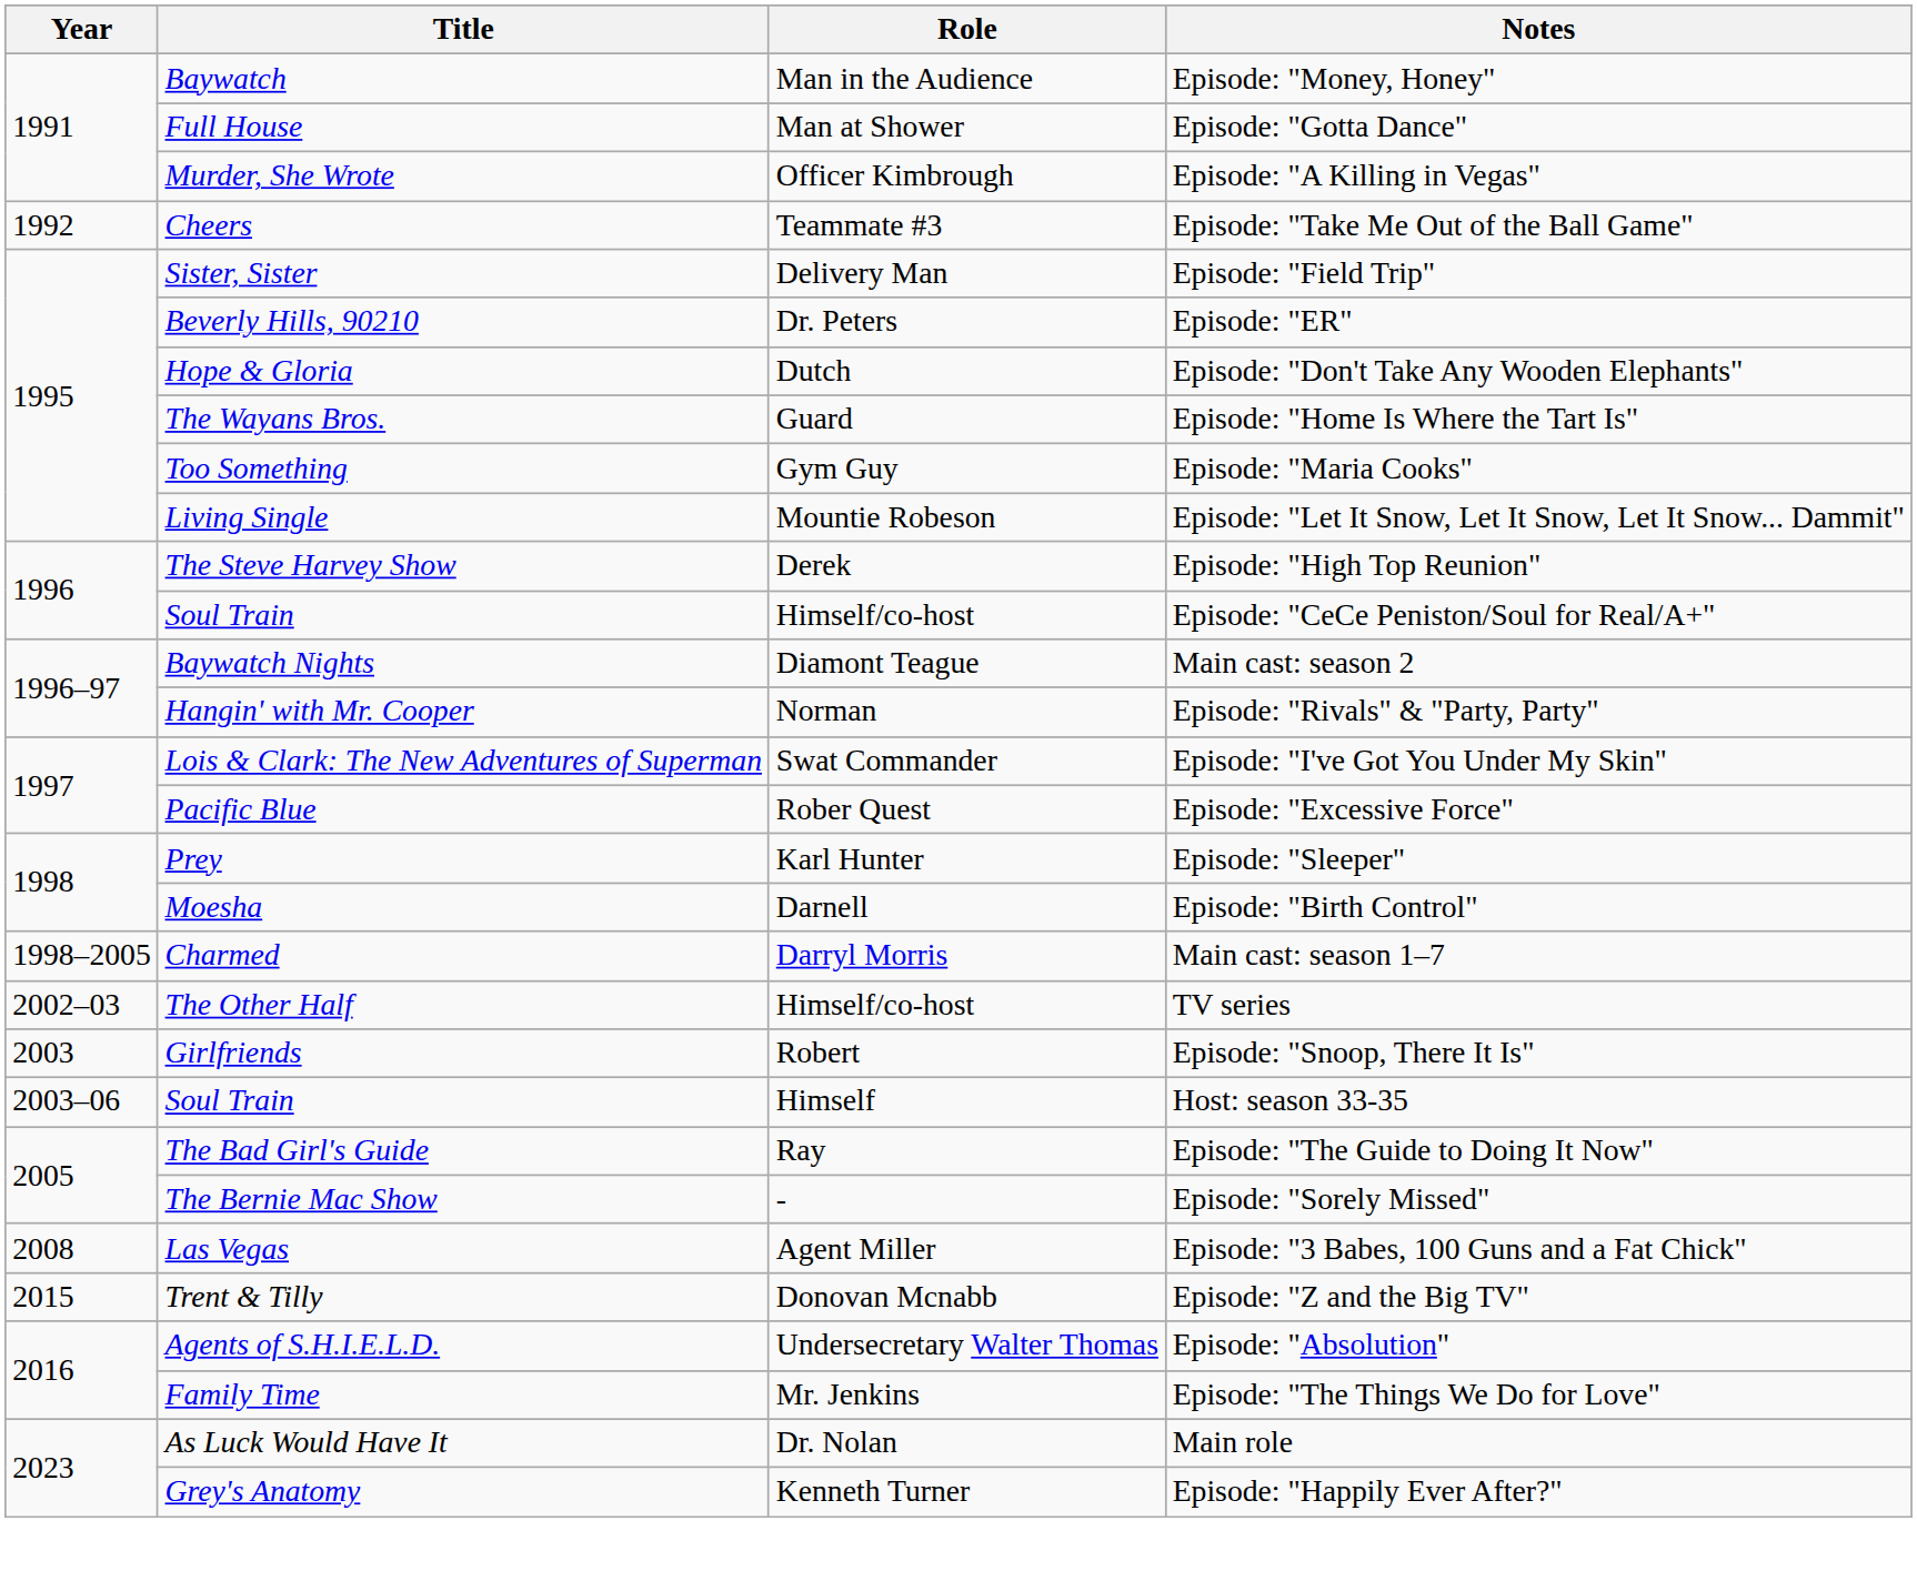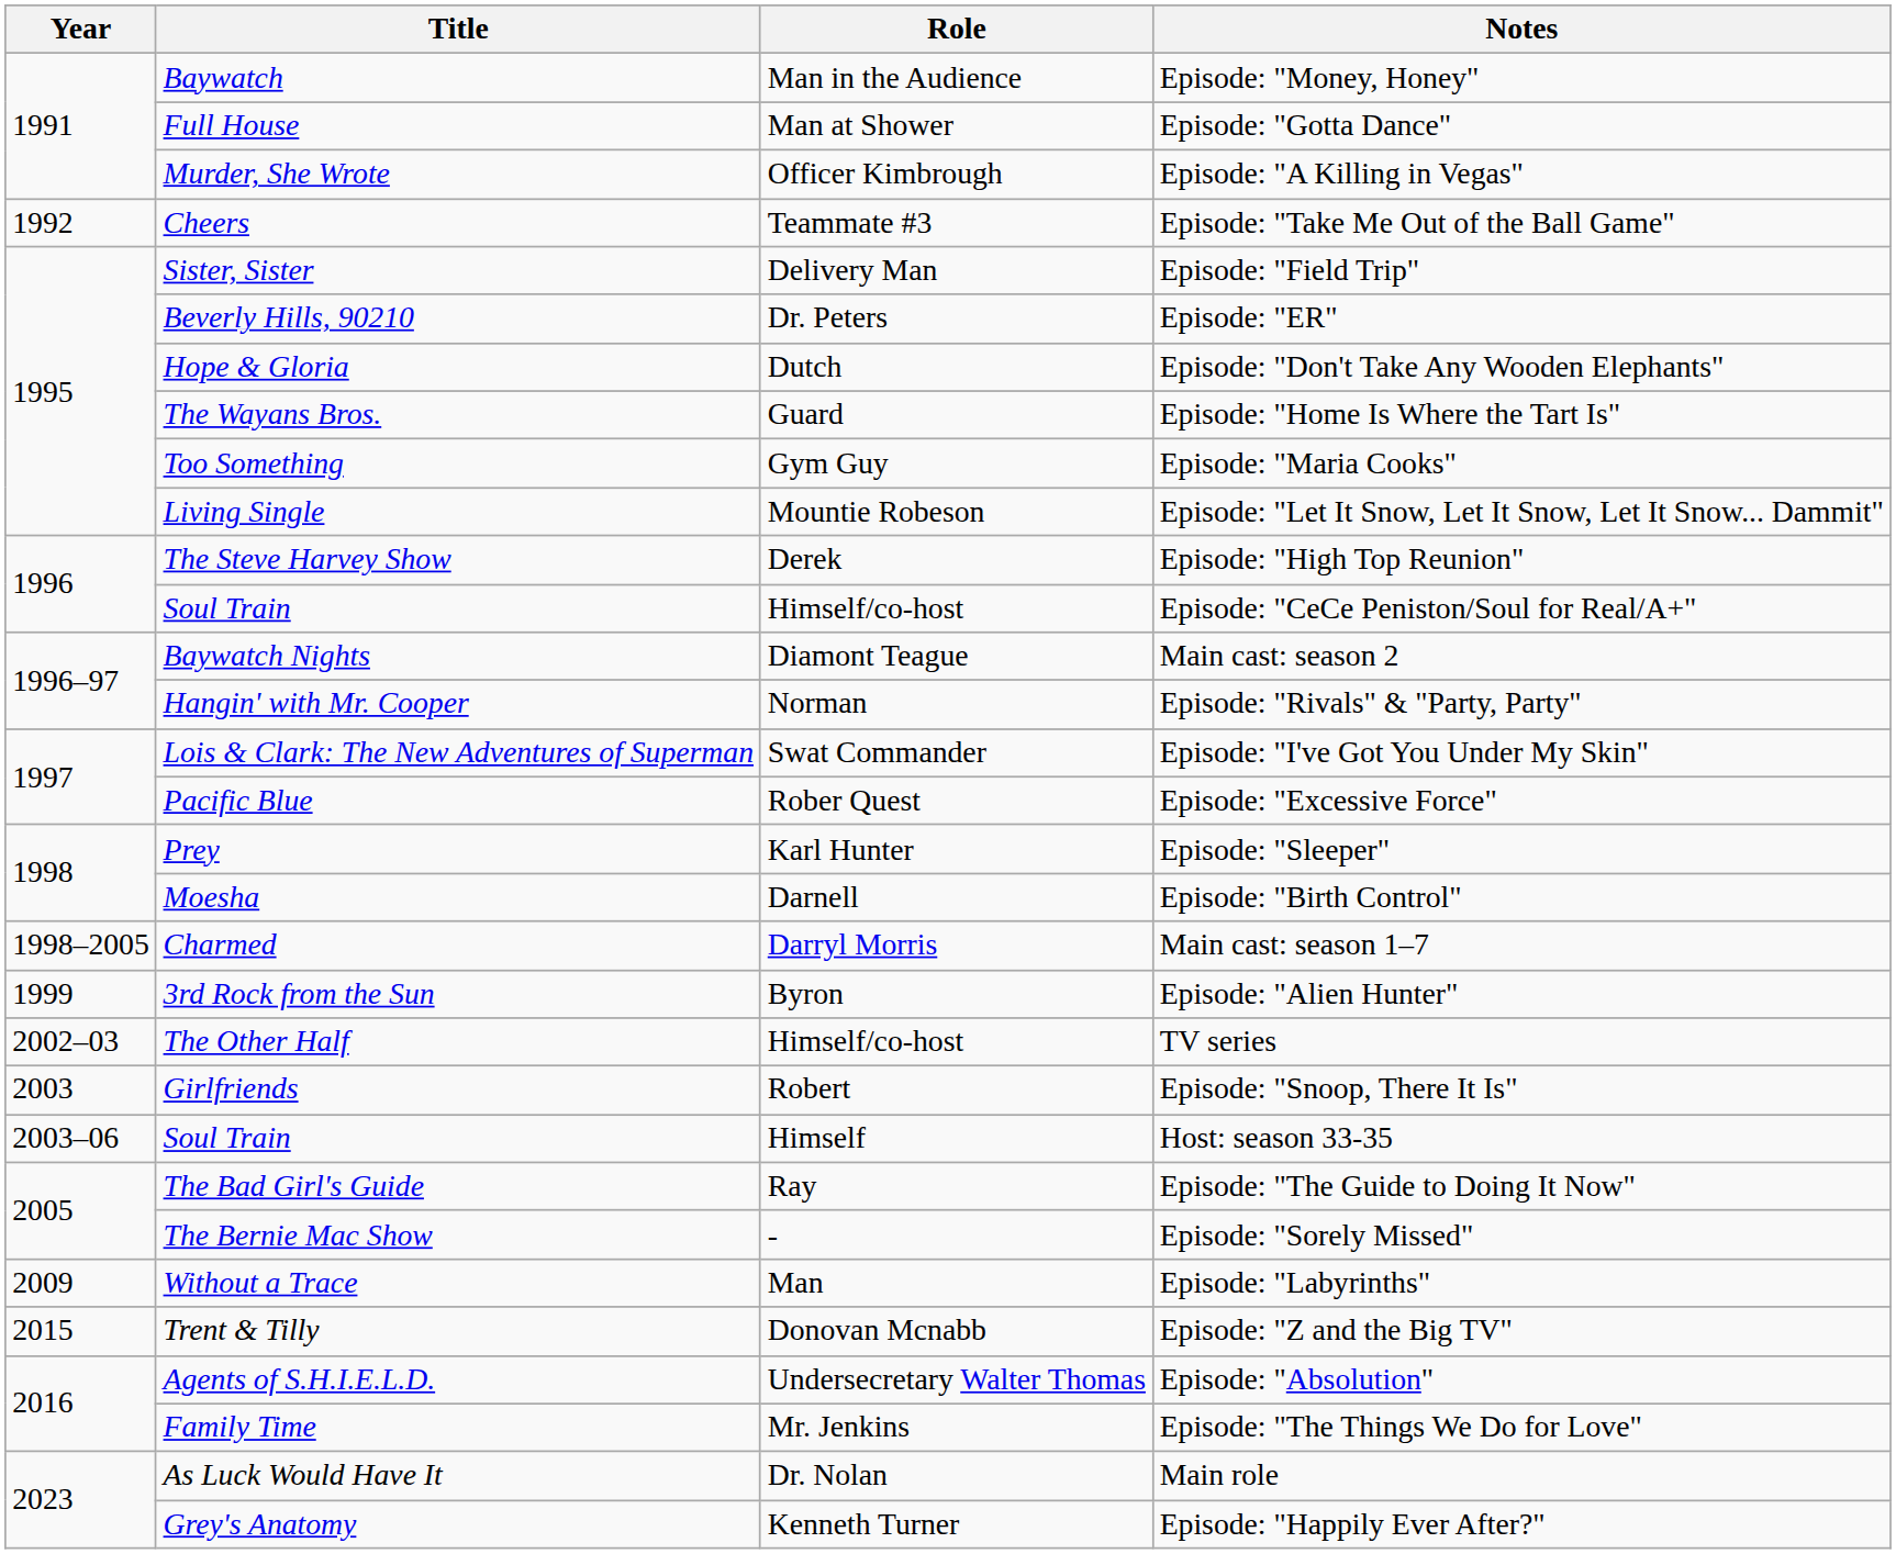+ row: 1999 | 3rd Rock from the Sun | Byron | Episode: "Alien Hunter"
- row: 2008 | Las Vegas | Agent Miller | Episode: "3 Babes, 100 Guns and a Fat Chick"
+ row: 2009 | Without a Trace | Man | Episode: "Labyrinths"
